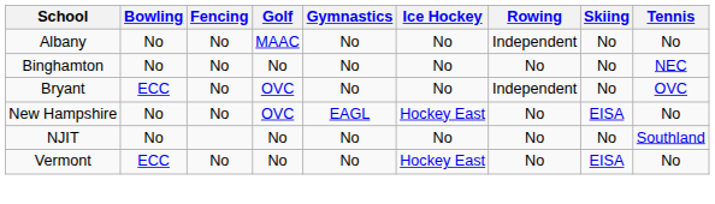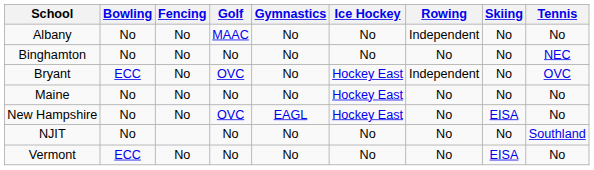Bryant | Ice Hockey: No -> Hockey East
+ row: Maine | No | No | No | No | Hockey East | No | No | No
Vermont | Ice Hockey: Hockey East -> No
